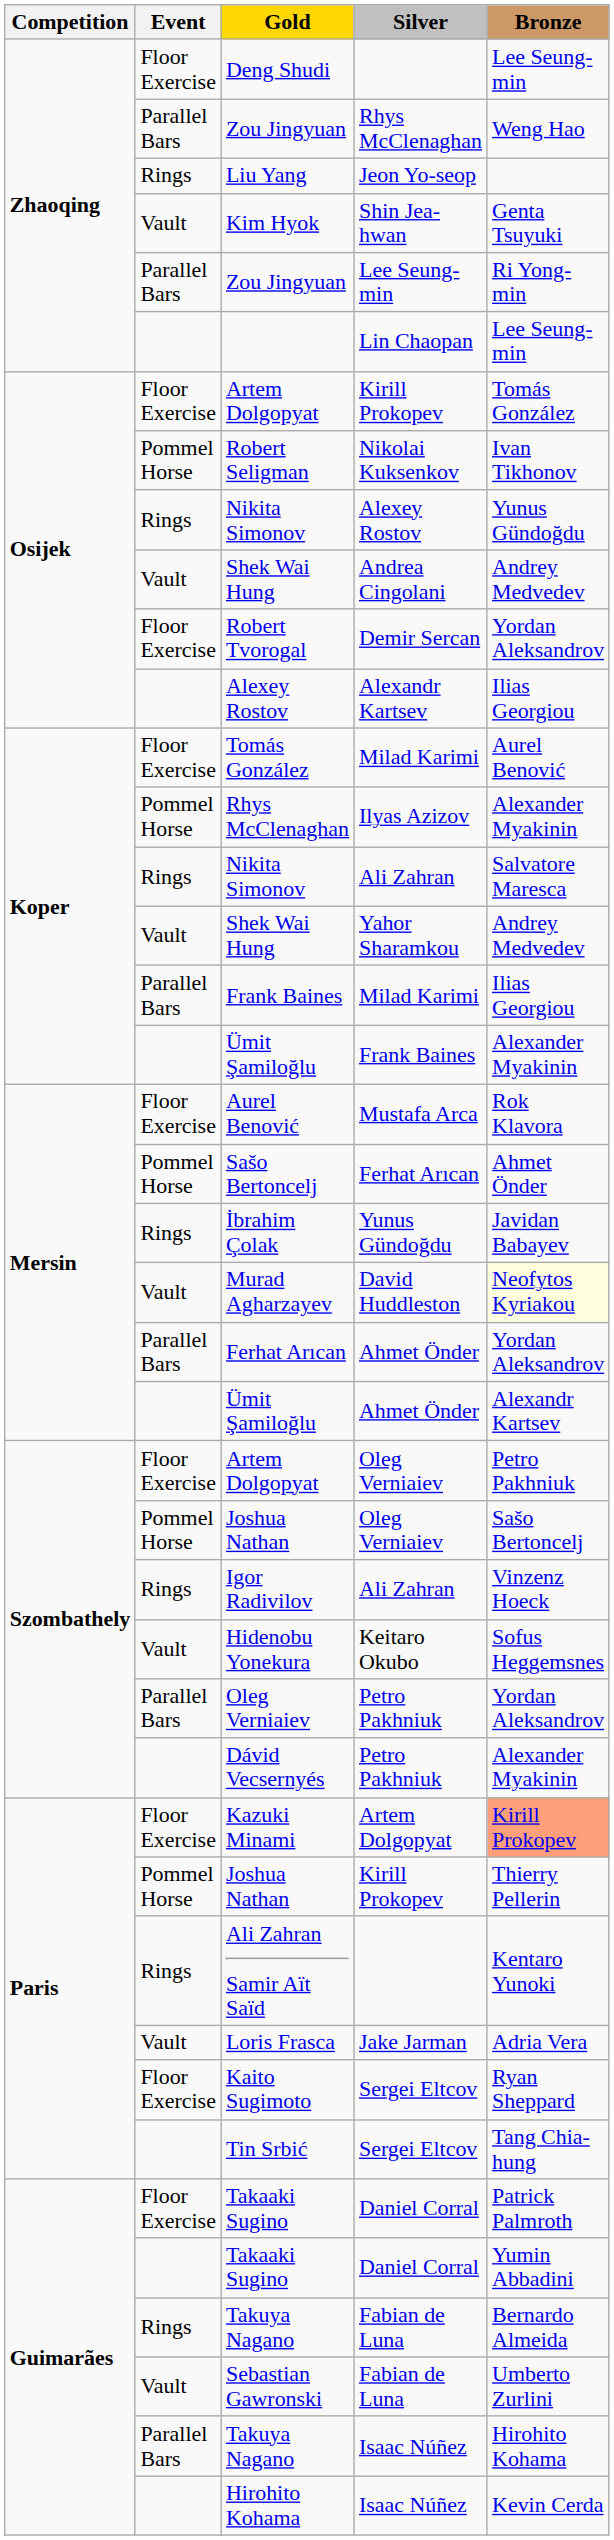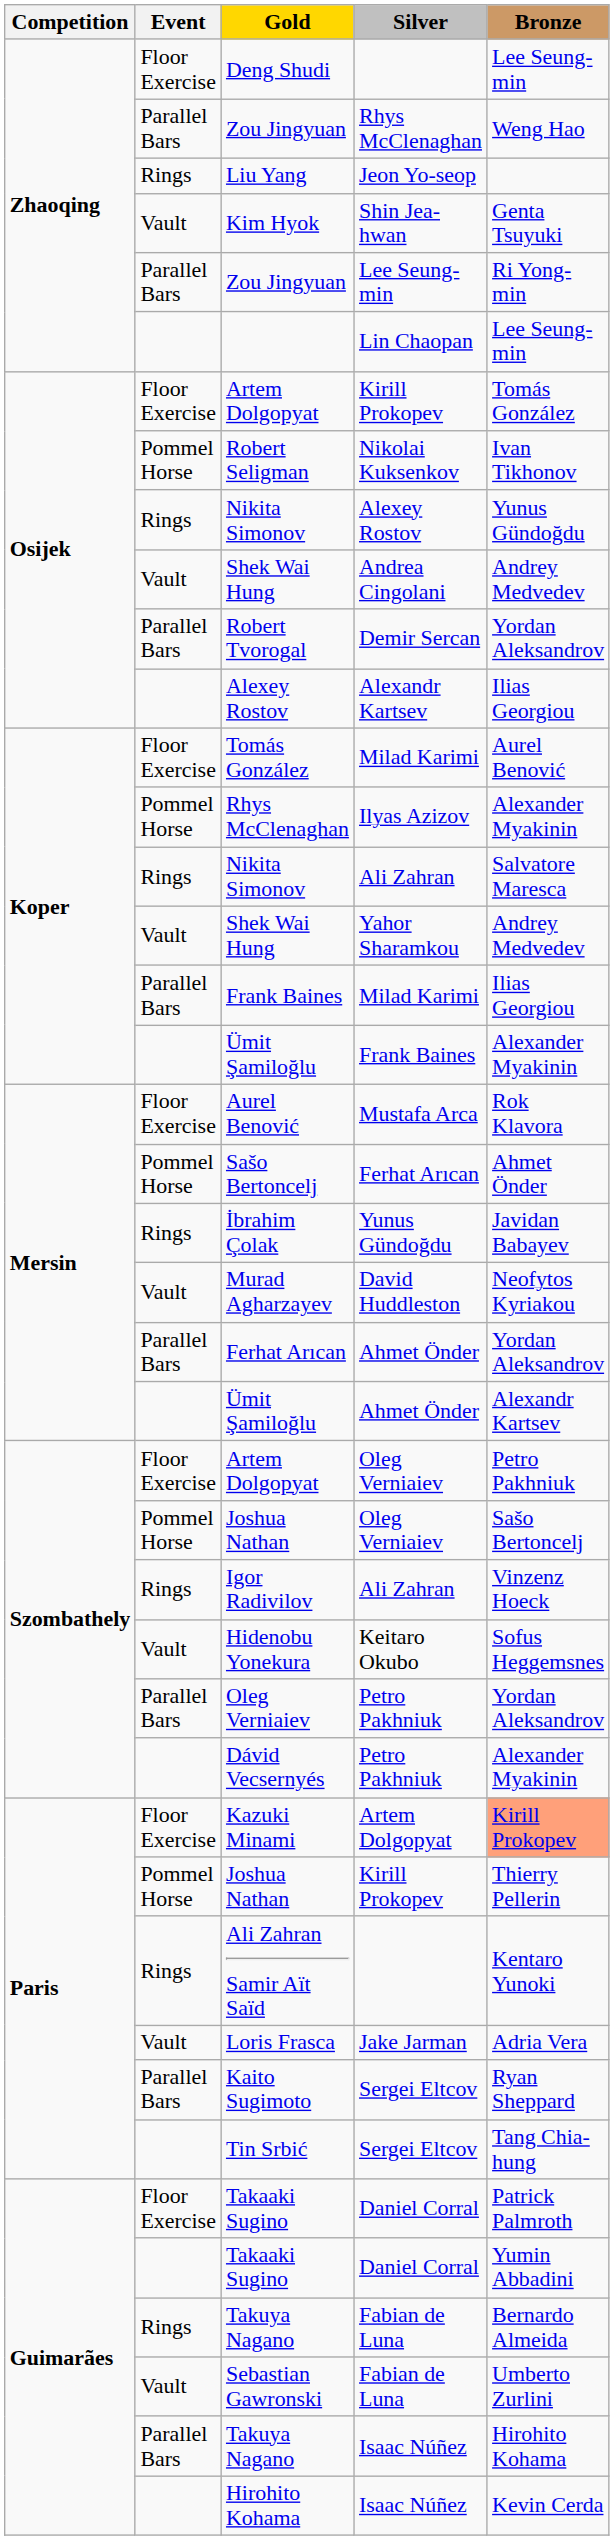Robert Tvorogal | Event: Floor Exercise -> Parallel Bars
Murad Agharzayev | Bronze: lightyellow background -> no background
Kaito Sugimoto | Event: Floor Exercise -> Parallel Bars
